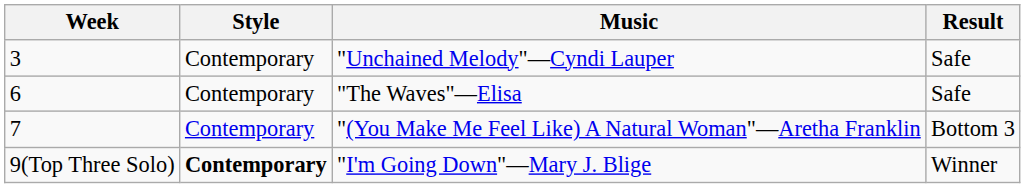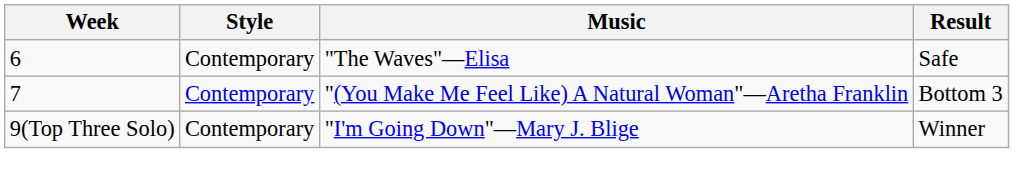- row: 3 | Contemporary | "Unchained Melody"—Cyndi Lauper | Safe
"I'm Going Down"—Mary J. Blige | Style: bold -> normal
